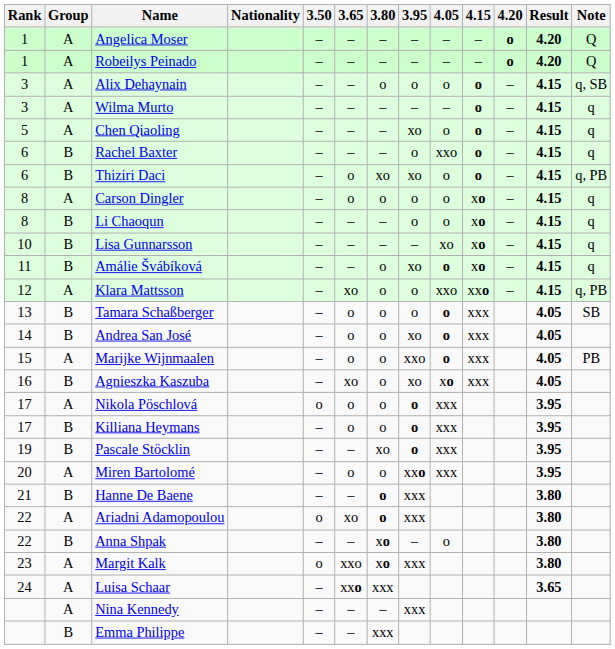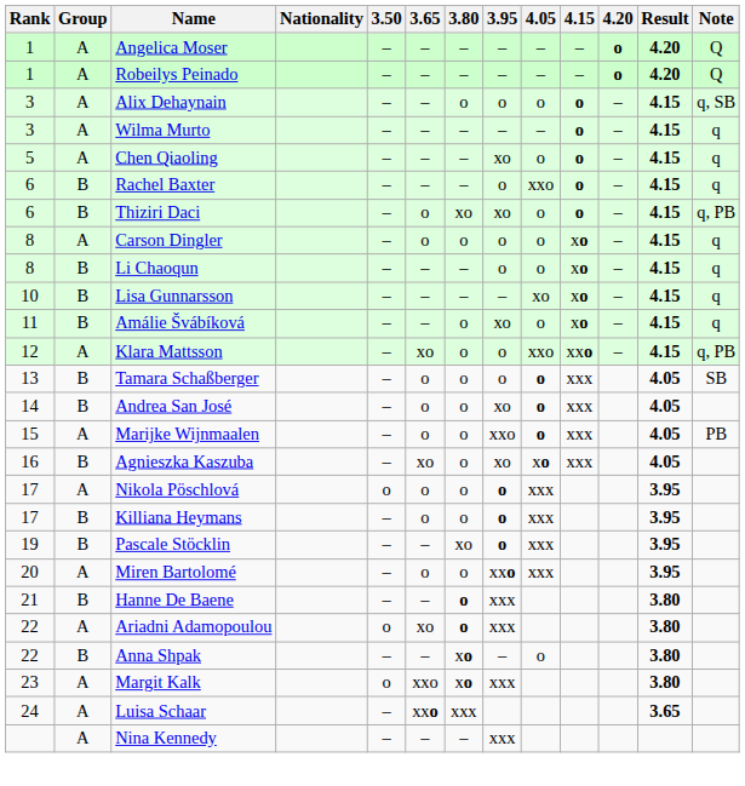Amálie Švábíková | 4.05: bold -> normal
- row: B | Emma Philippe | – | – | xxx
